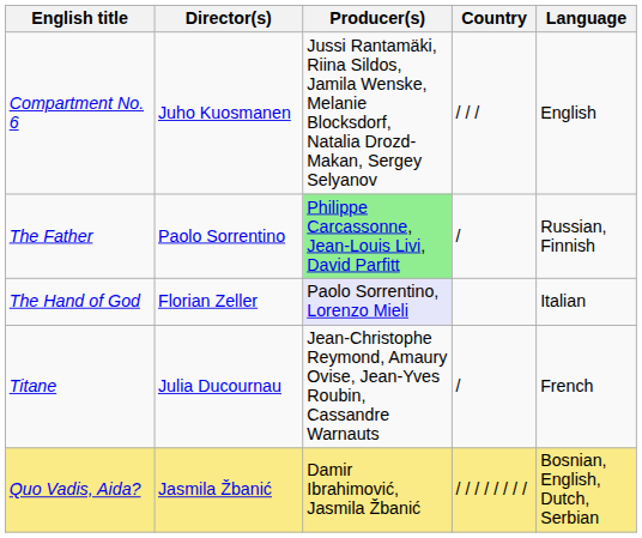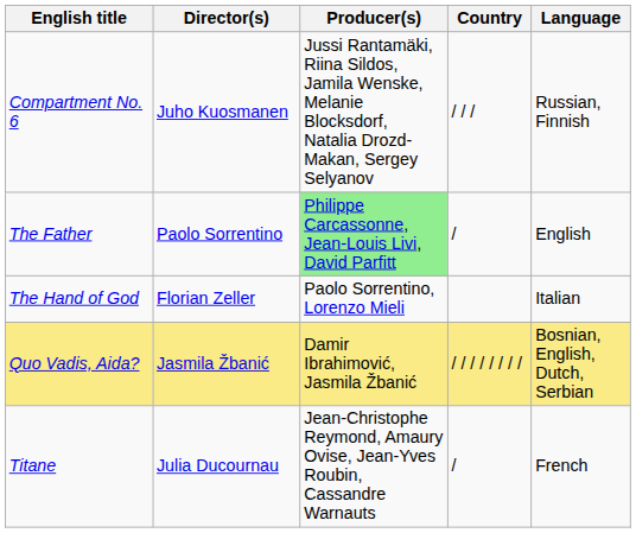Compartment No. 6 | Language: English -> Russian, Finnish
The Father | Language: Russian, Finnish -> English
The Hand of God | Producer(s): lavender background -> no background
rows swapped: Quo Vadis, Aida? <-> Titane
